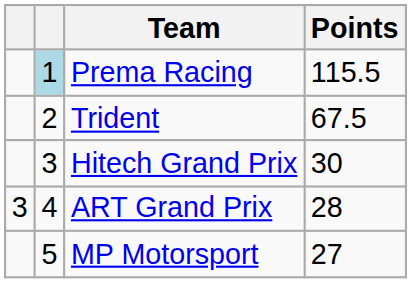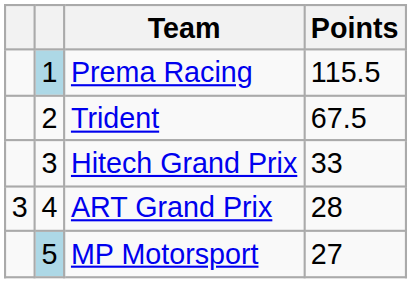Hitech Grand Prix | Points: 30 -> 33
MP Motorsport | column 2: no background -> lightblue background
